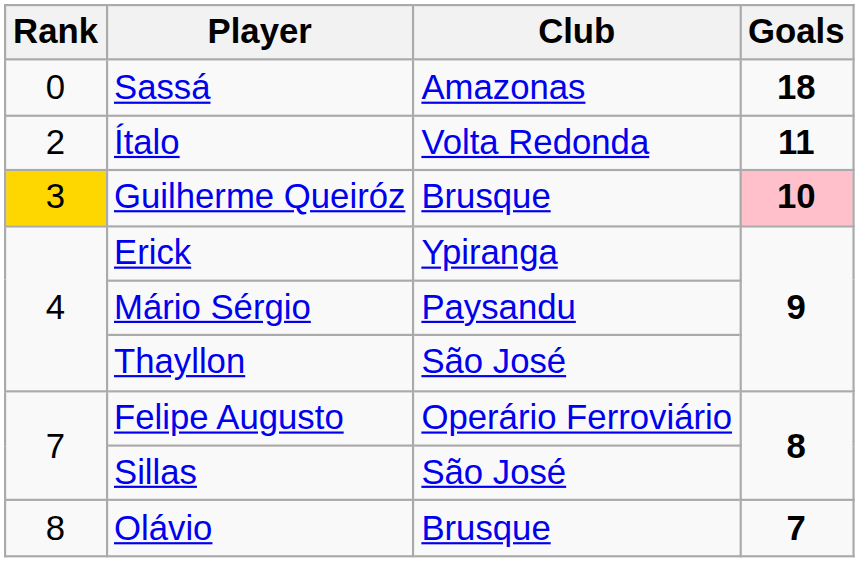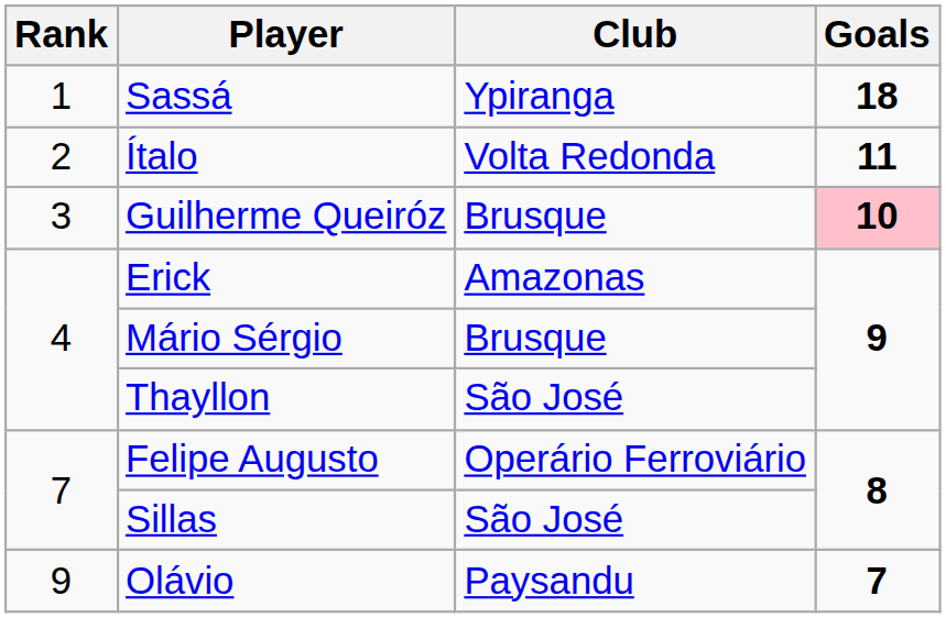Sassá | Rank: 0 -> 1
Sassá | Club: Amazonas -> Ypiranga
Guilherme Queiróz | Rank: gold background -> no background
Erick | Club: Ypiranga -> Amazonas
Mário Sérgio | Club: Paysandu -> Brusque
Olávio | Rank: 8 -> 9
Olávio | Club: Brusque -> Paysandu
